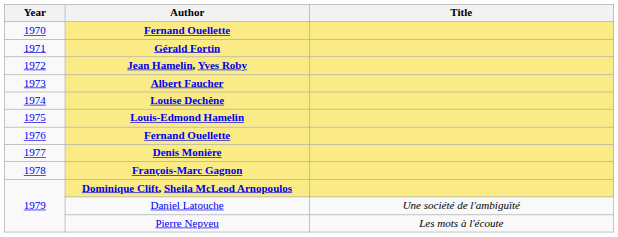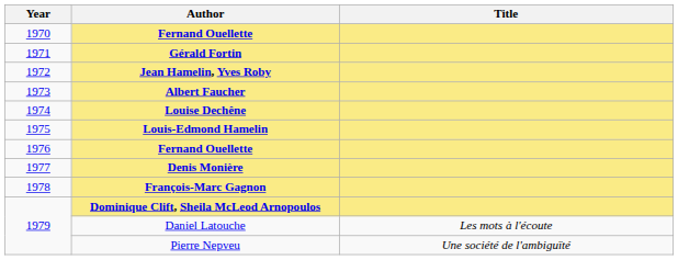Daniel Latouche | Title: Une société de l'ambiguïté -> Les mots à l'écoute
Pierre Nepveu | Title: Les mots à l'écoute -> Une société de l'ambiguïté
